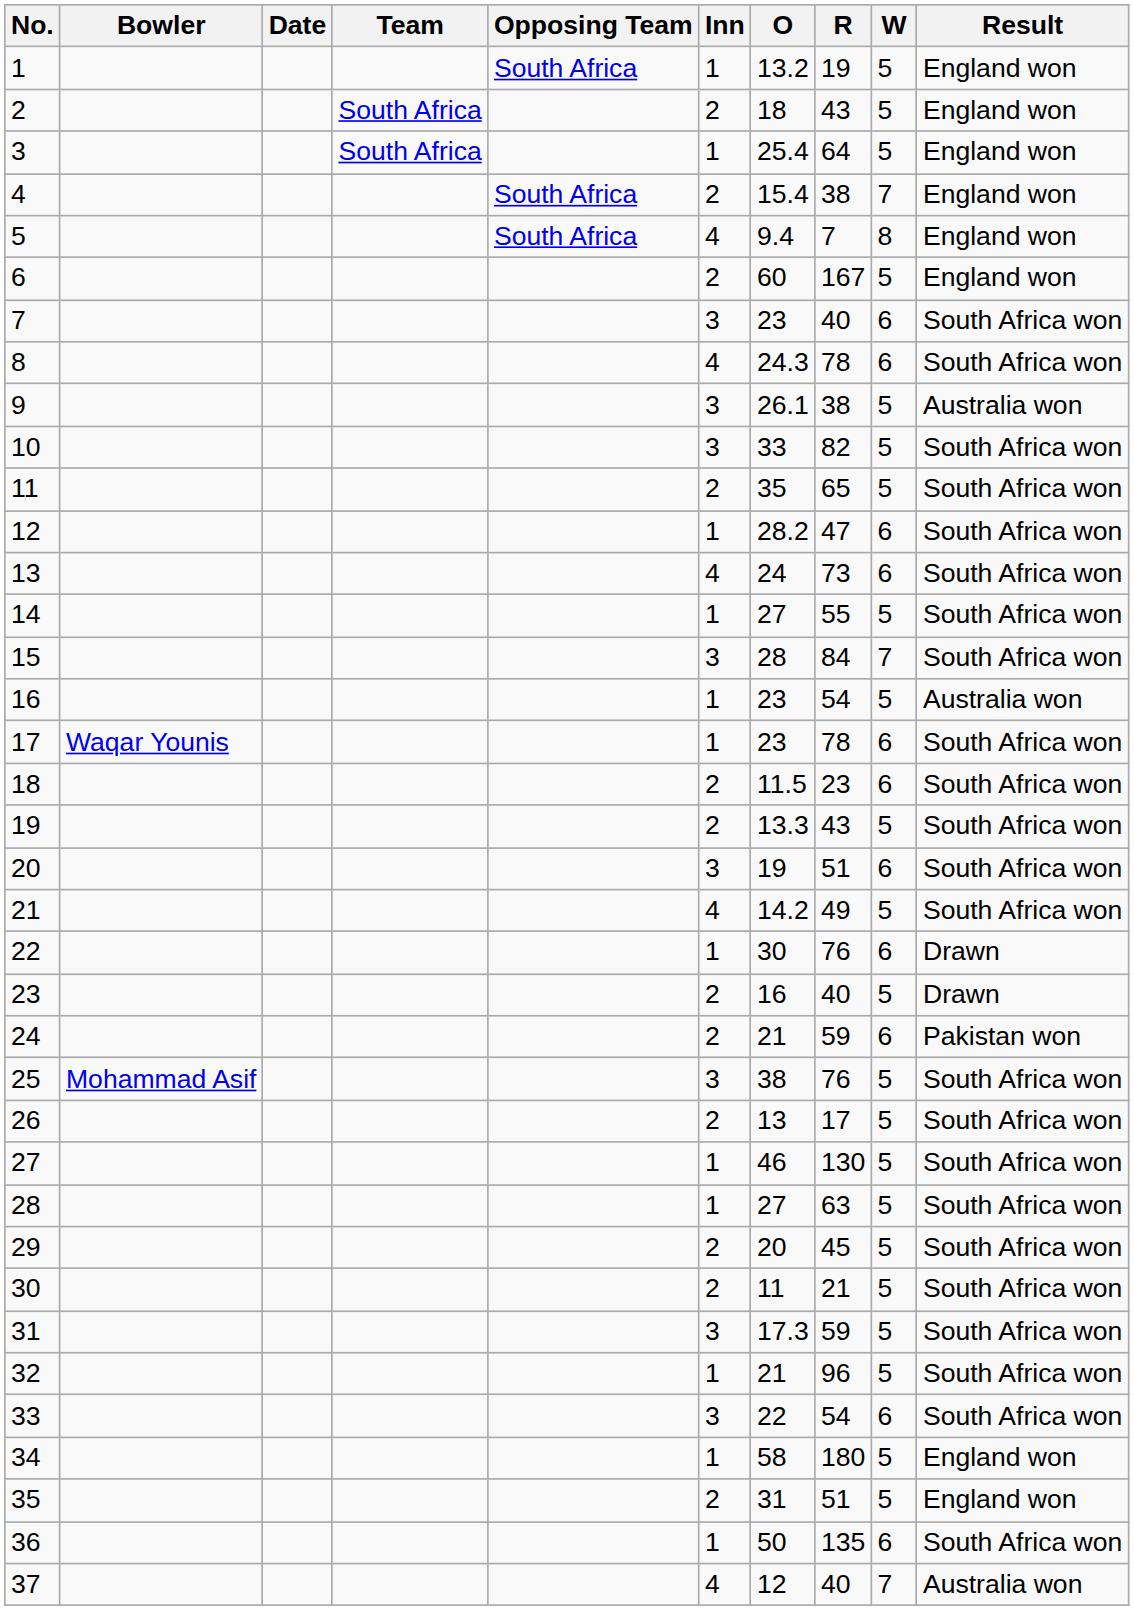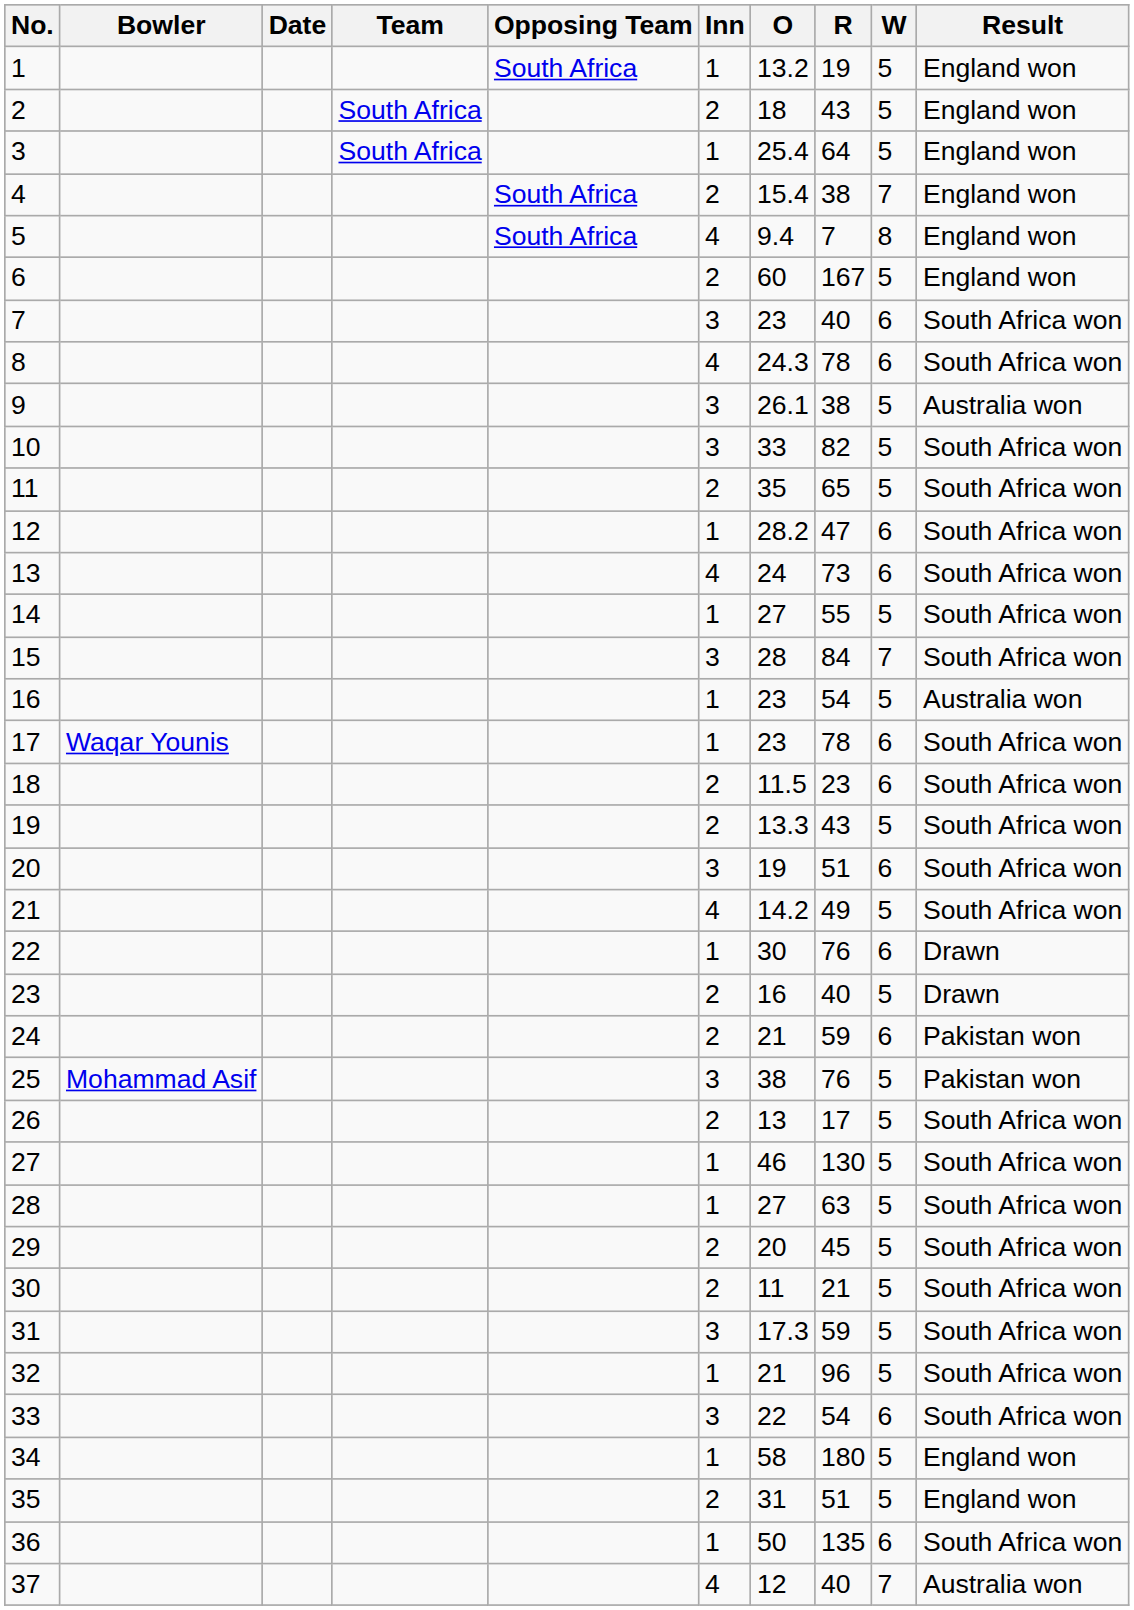25 | Result: South Africa won -> Pakistan won
